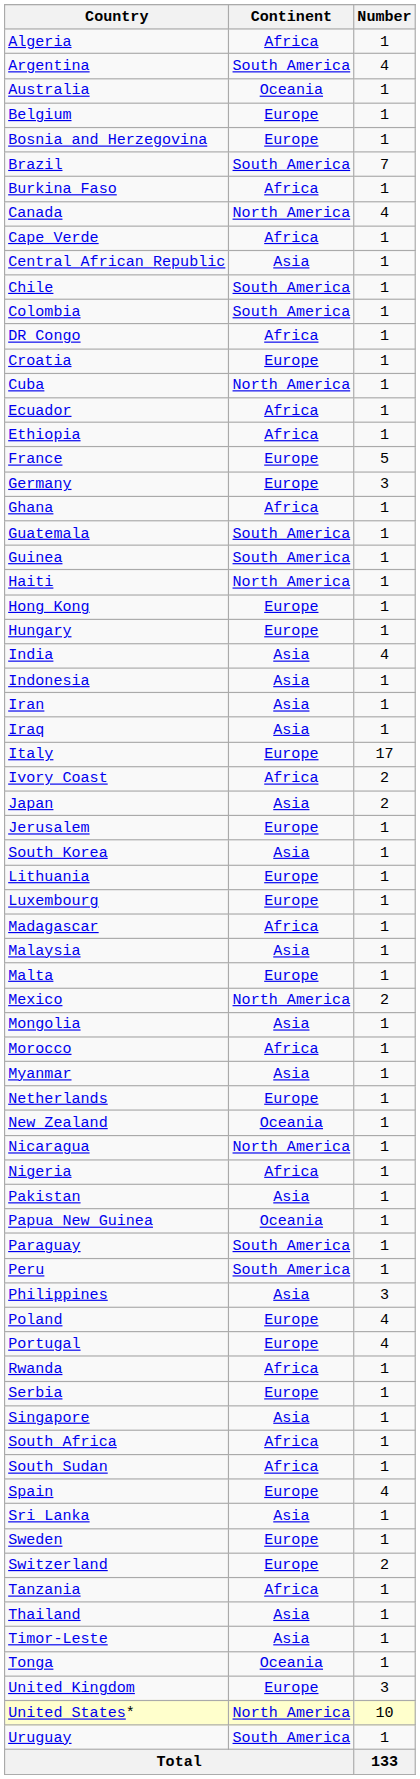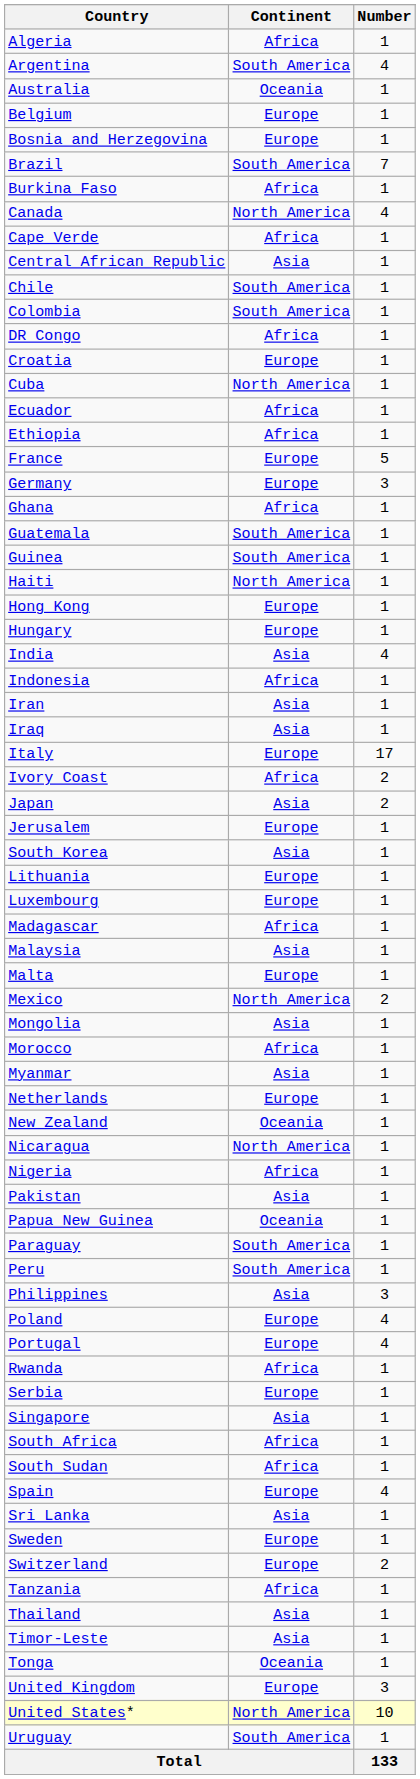Indonesia | Continent: Asia -> Africa
